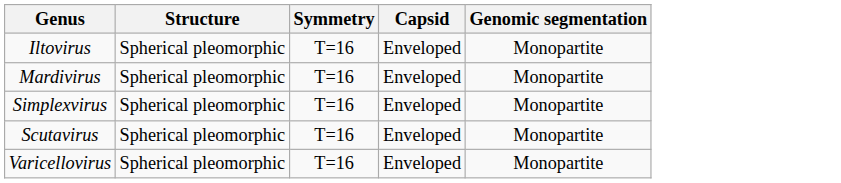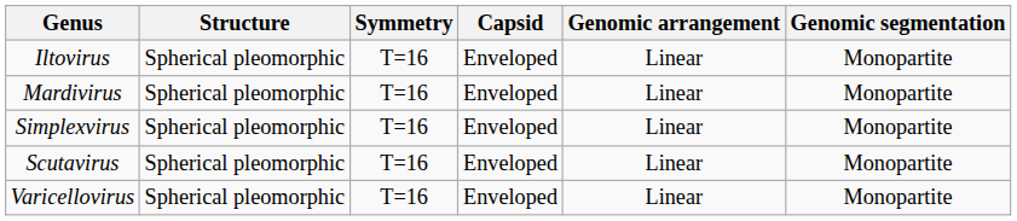+ column: Genomic arrangement | Linear | Linear | Linear | Linear | Linear
